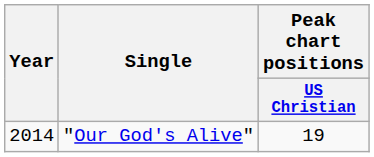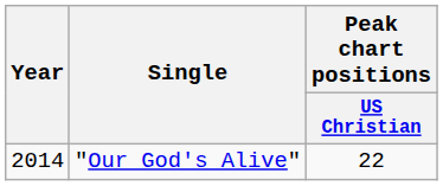"Our God's Alive" | Peak chart positions / US Christian: 19 -> 22
